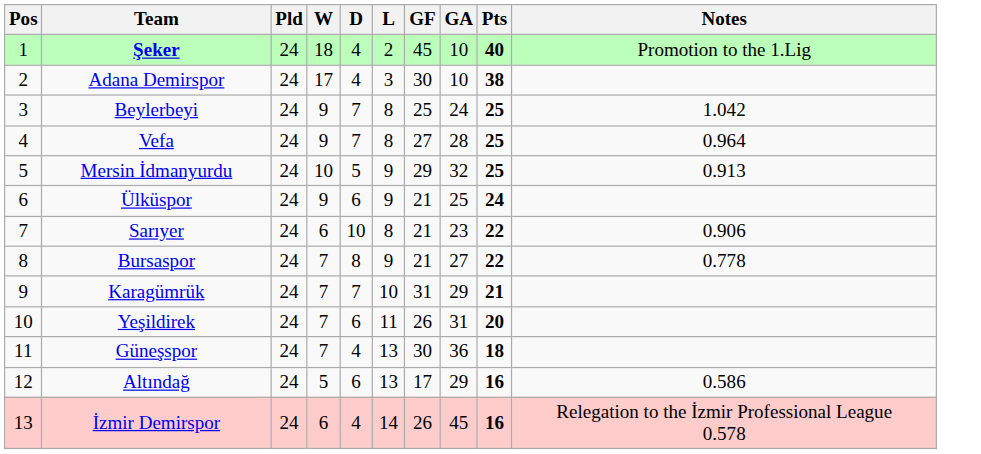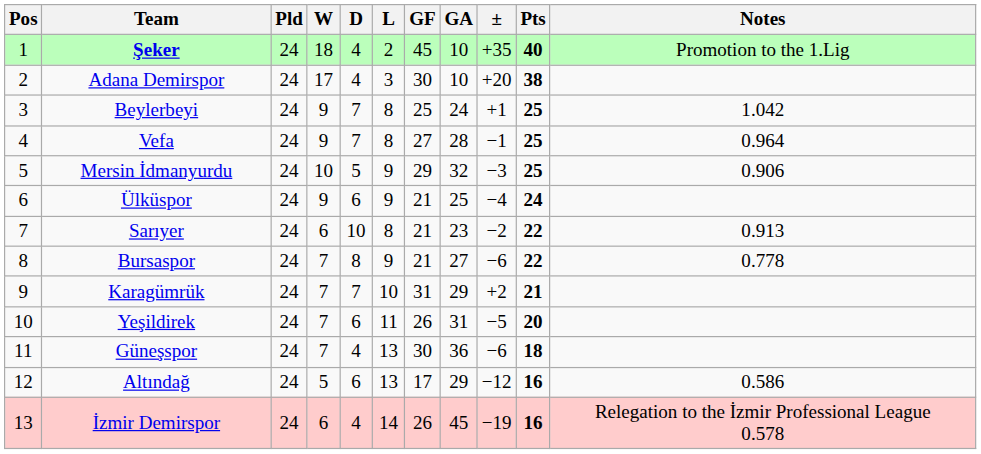+ column: ± | +35 | +20 | +1 | −1 | −3 | −4 | −2 | −6 | +2 | −5 | −6 | −12 | −19
Mersin İdmanyurdu | Notes: 0.913 -> 0.906
Sarıyer | Notes: 0.906 -> 0.913
